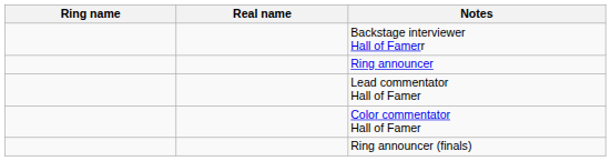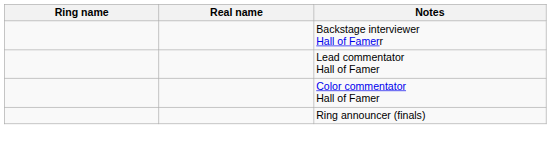- row: Ring announcer
